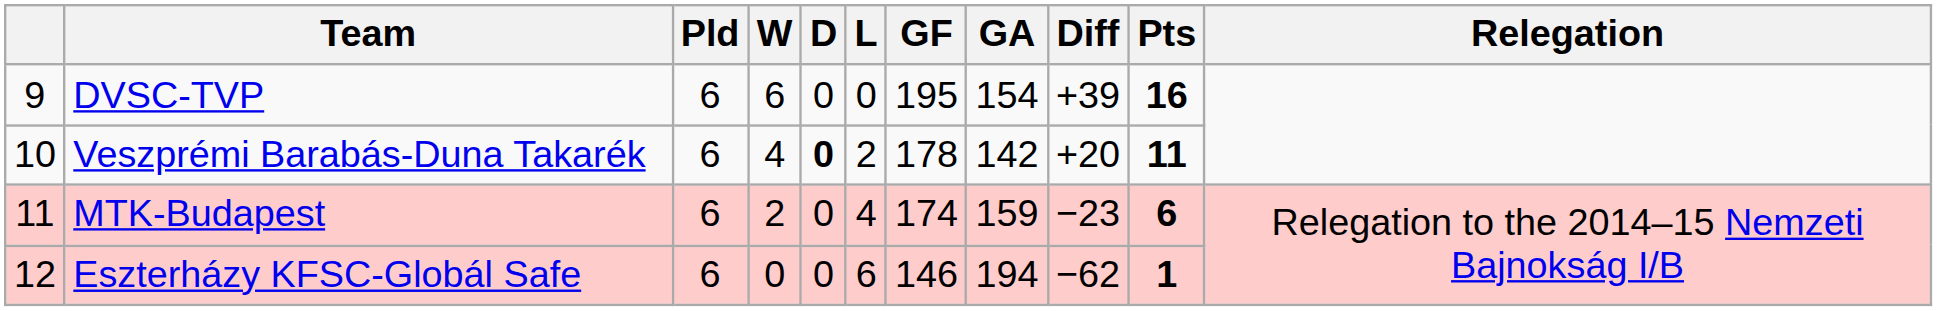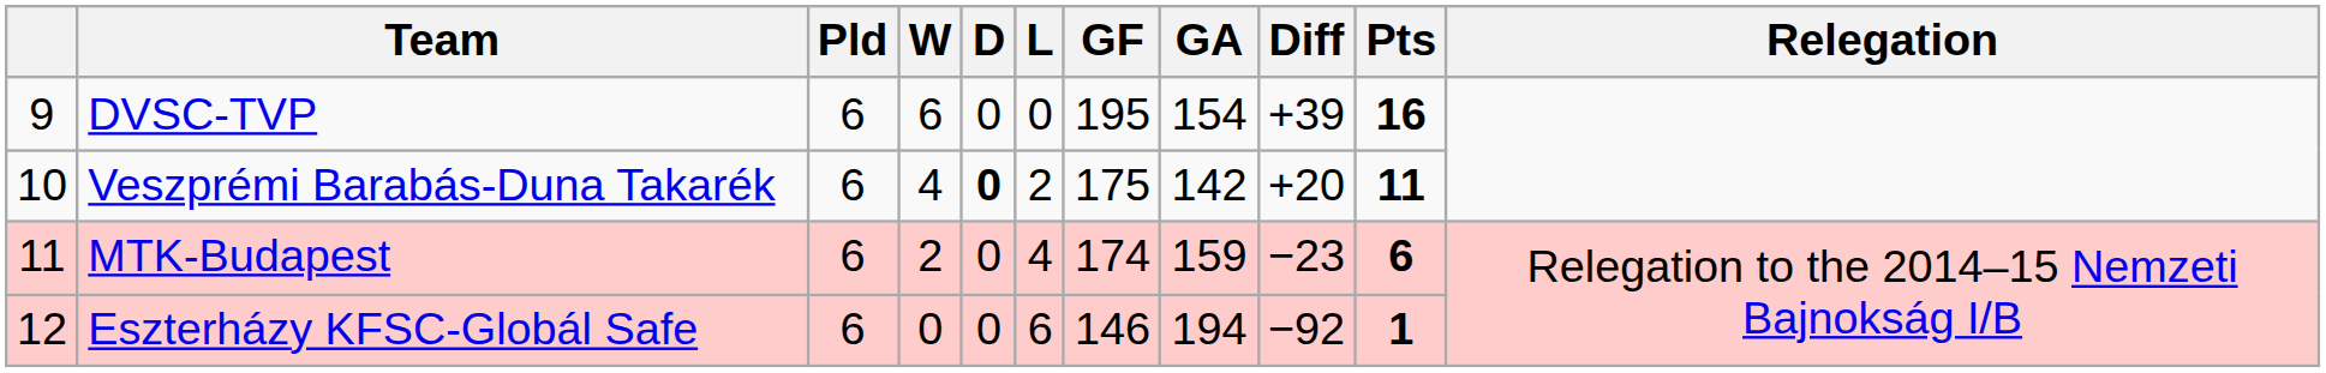Veszprémi Barabás-Duna Takarék | GF: 178 -> 175
Eszterházy KFSC-Globál Safe | Diff: −62 -> −92
